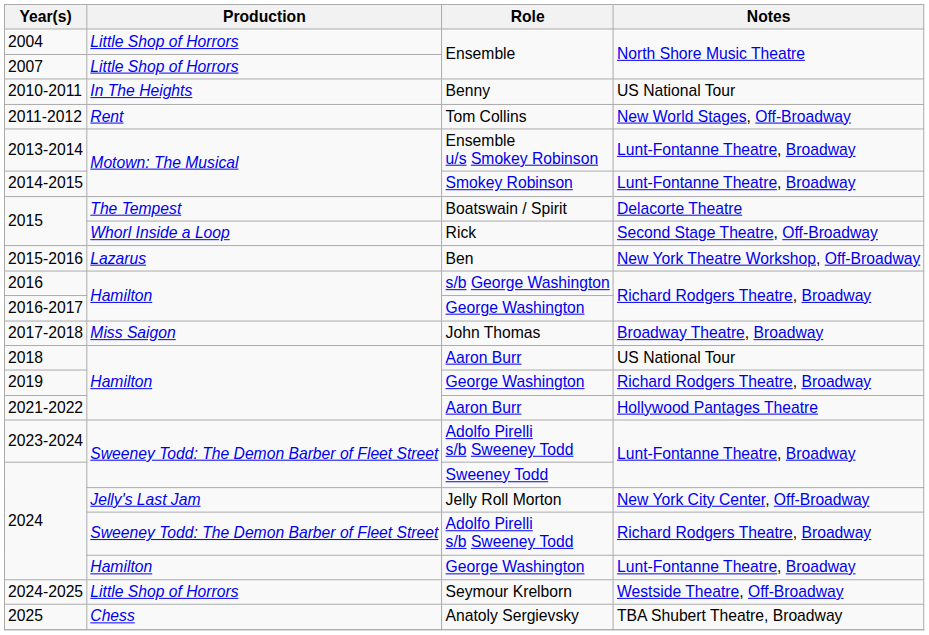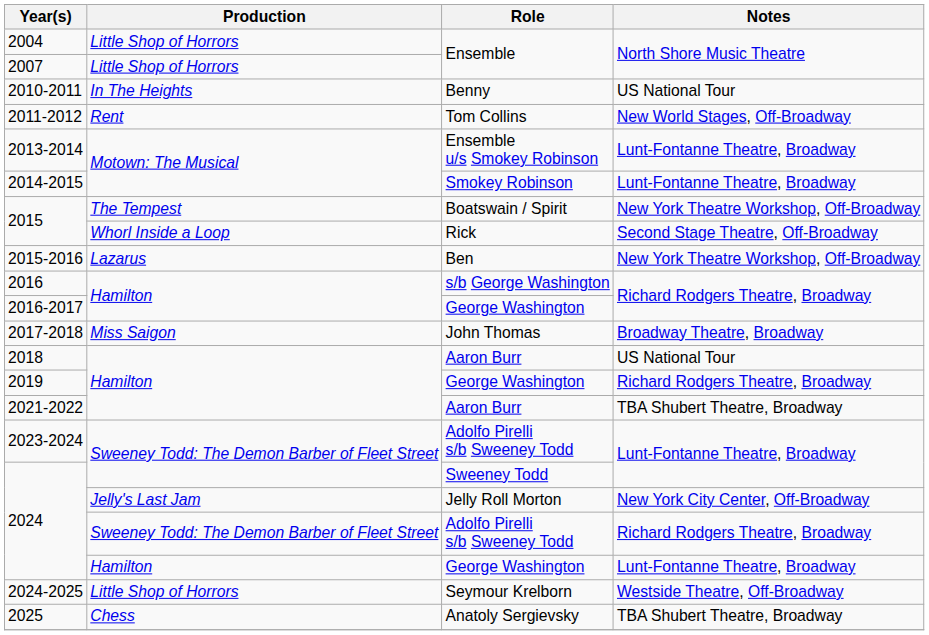2015 / Boatswain / Spirit | Notes: Delacorte Theatre -> New York Theatre Workshop, Off-Broadway
2021-2022 | Notes: Hollywood Pantages Theatre -> TBA Shubert Theatre, Broadway
